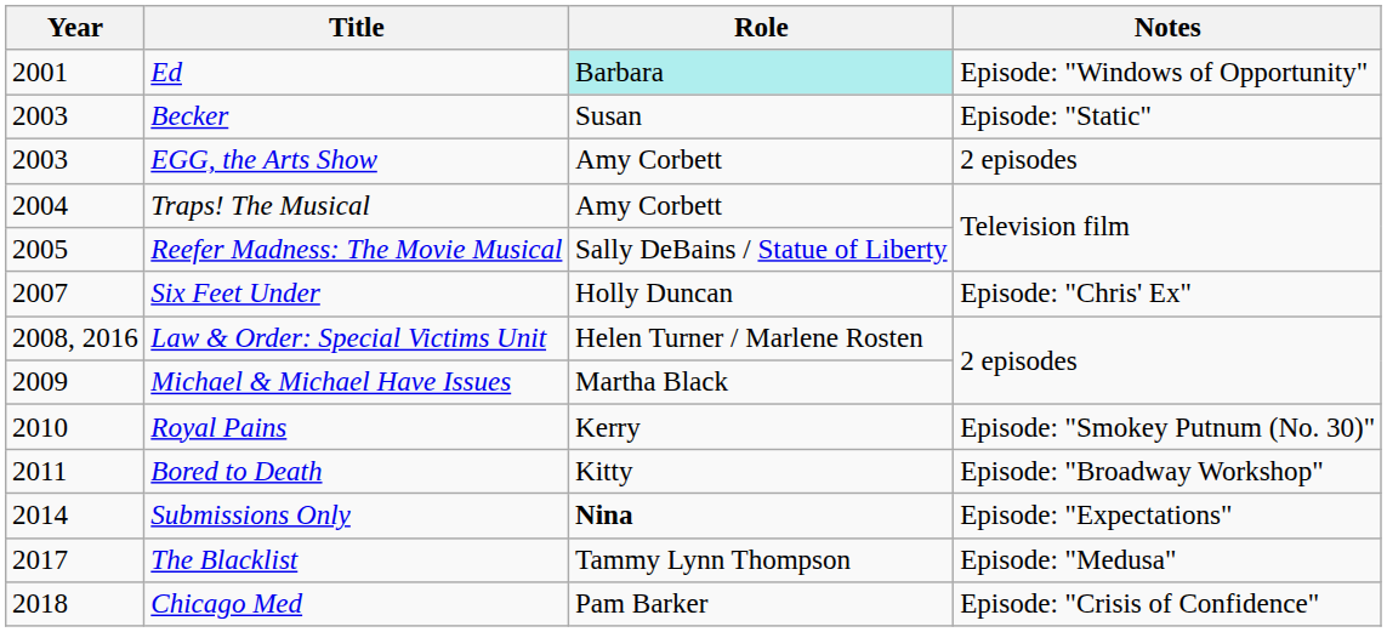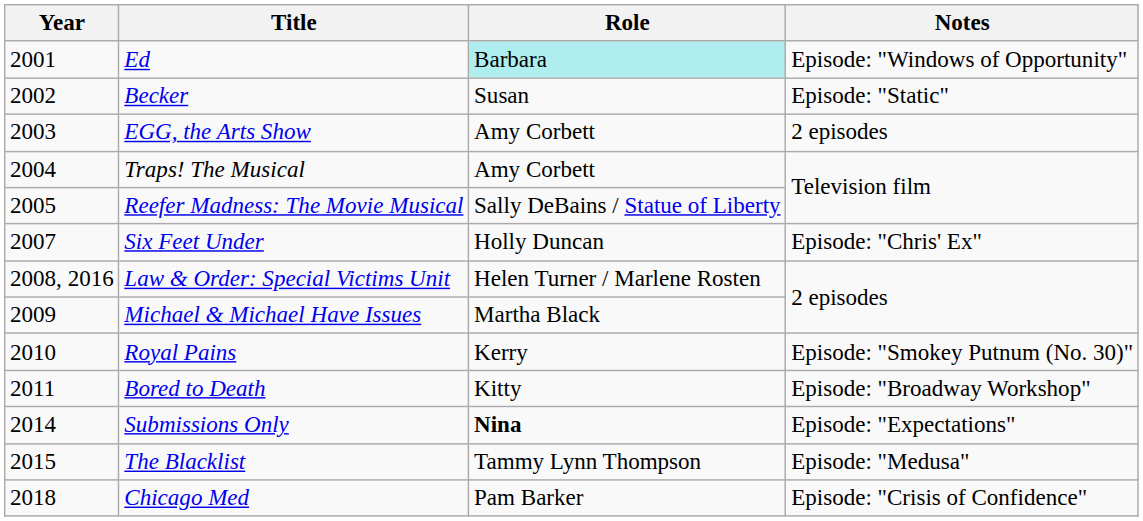Becker | Year: 2003 -> 2002
The Blacklist | Year: 2017 -> 2015
